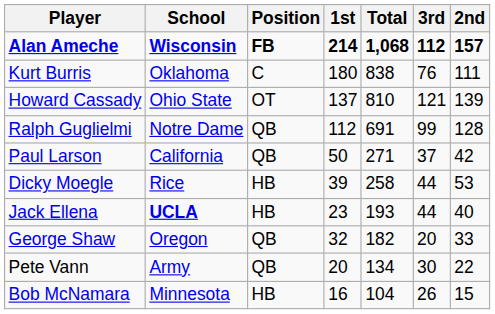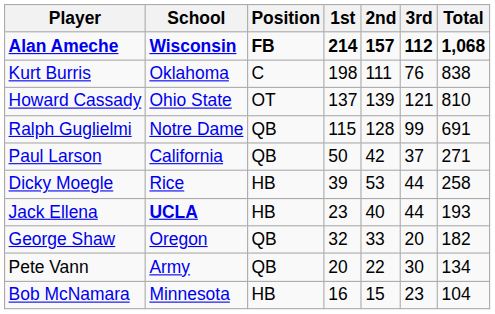columns swapped: 2nd <-> Total
Kurt Burris | 1st: 180 -> 198
Ralph Guglielmi | 1st: 112 -> 115
Bob McNamara | 3rd: 26 -> 23
